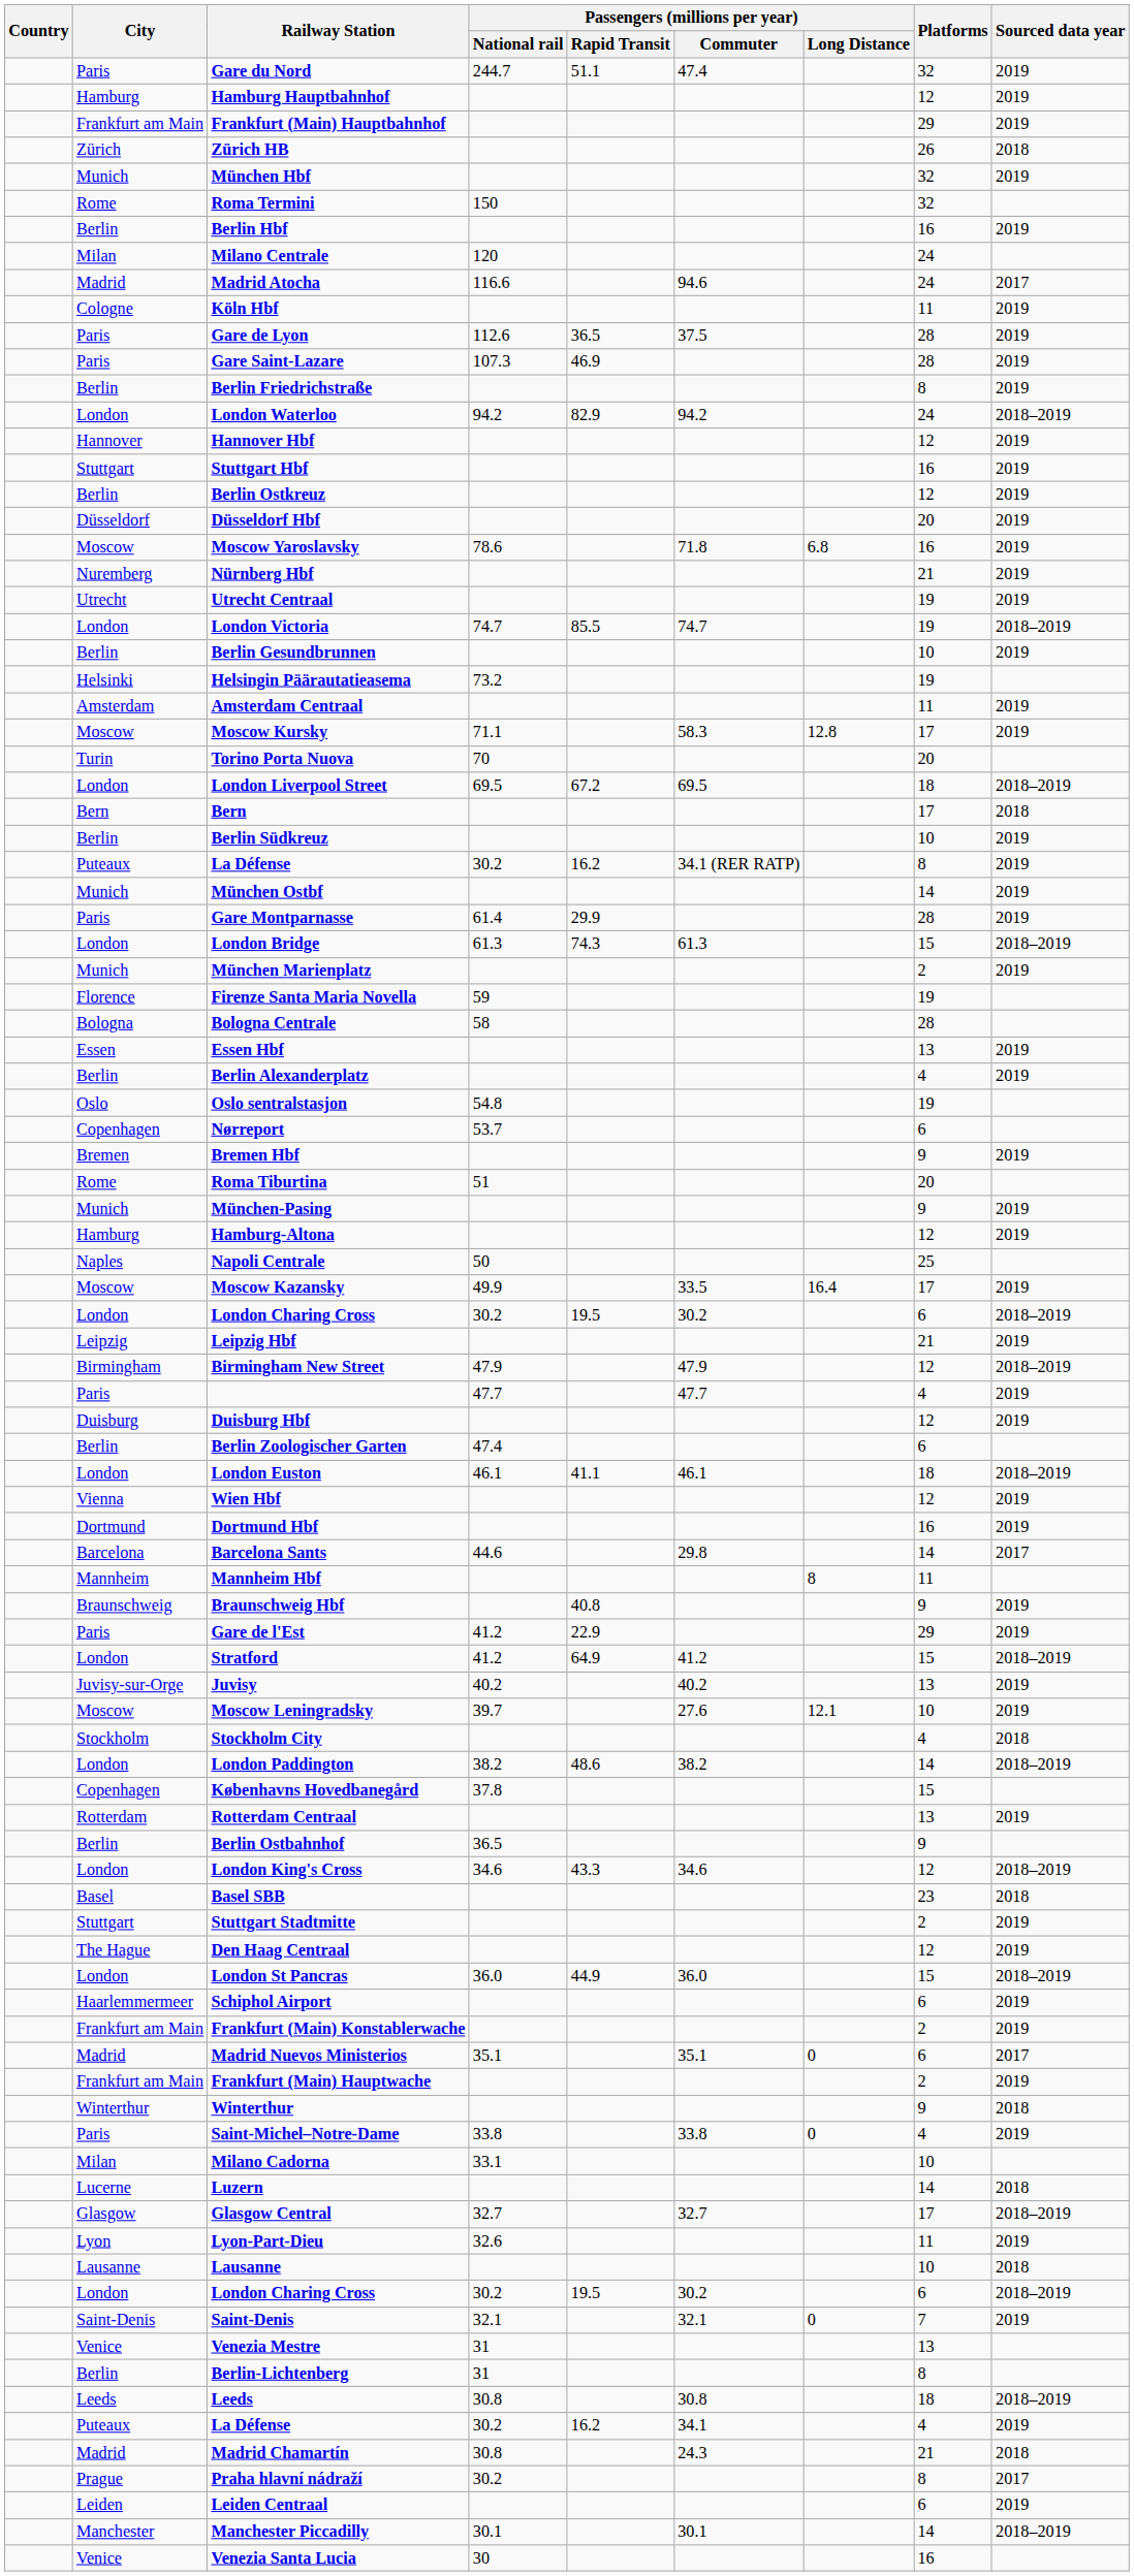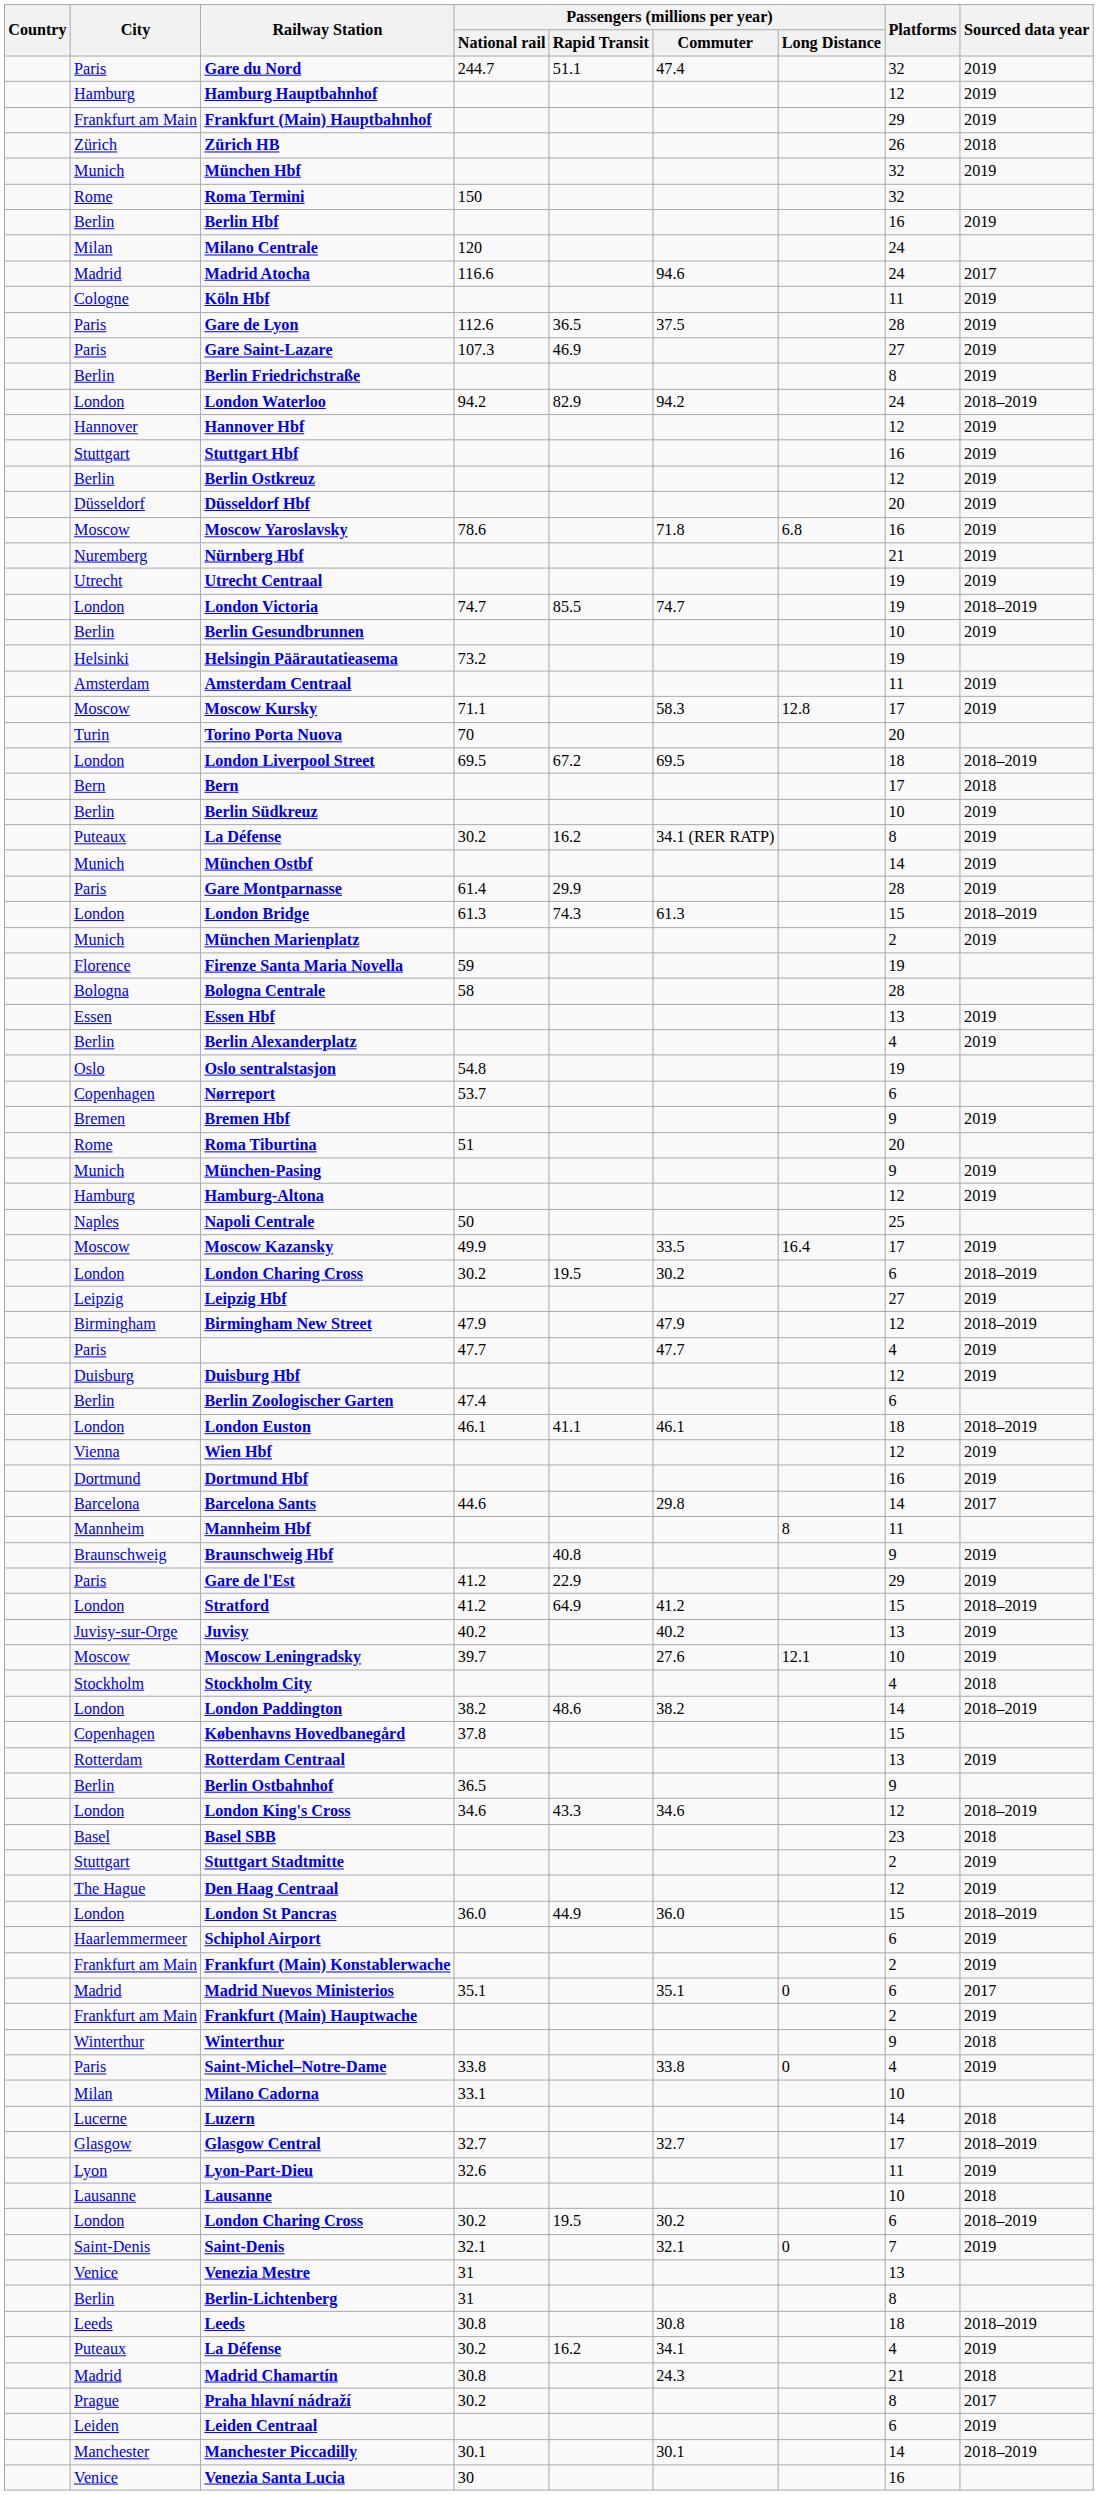Gare Saint-Lazare | Platforms: 28 -> 27
Leipzig Hbf | Platforms: 21 -> 27
